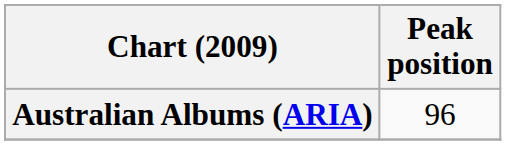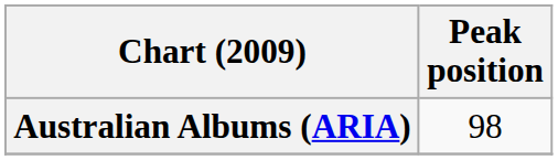Australian Albums (ARIA) | Peak position: 96 -> 98
